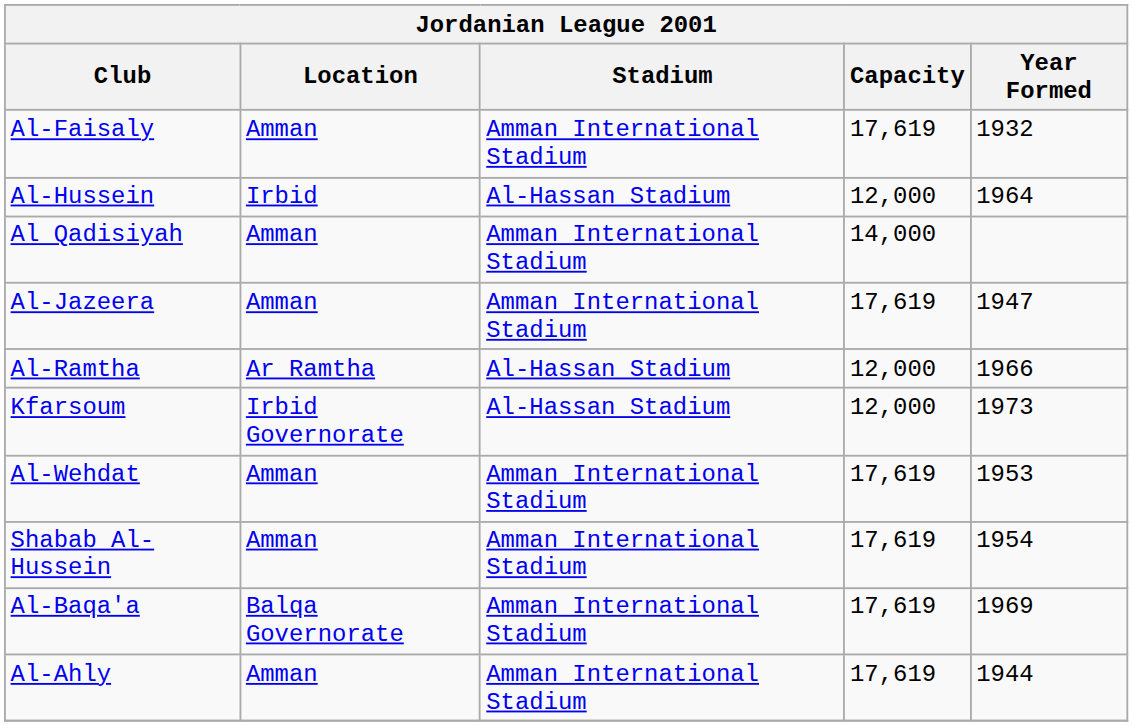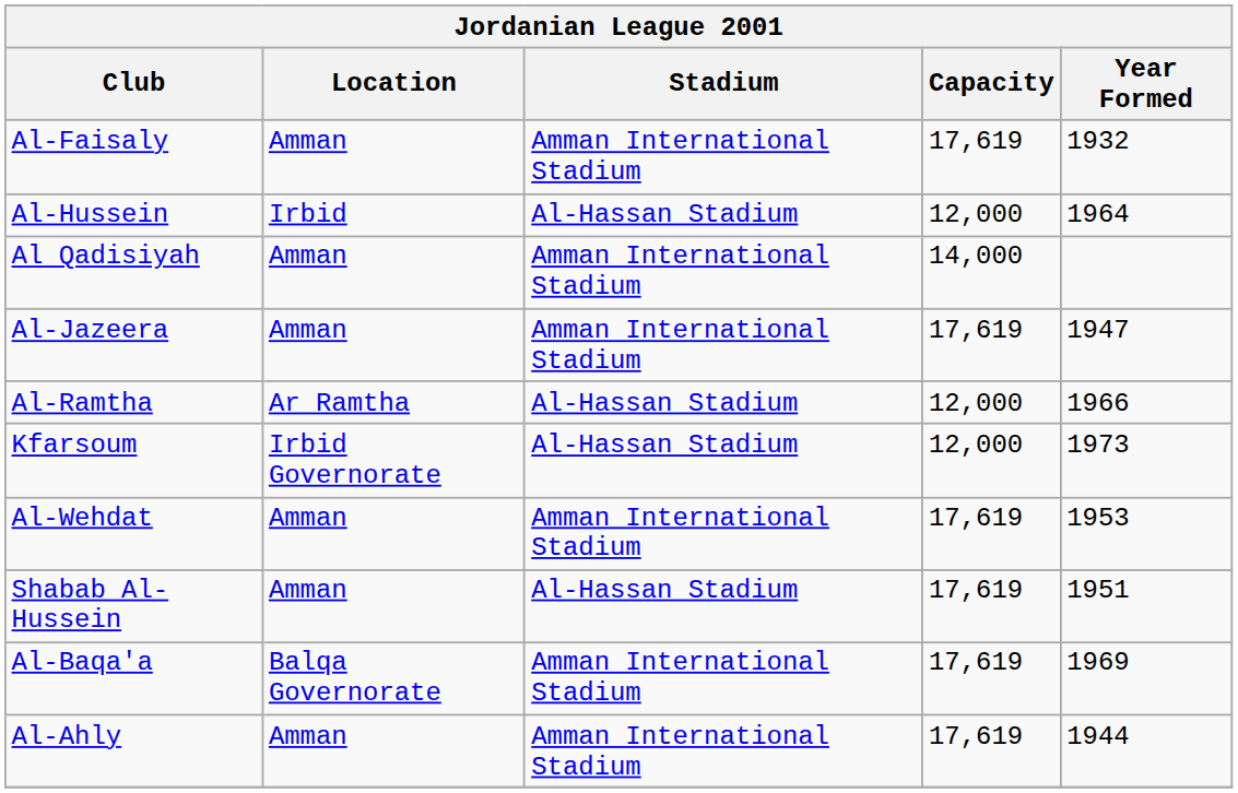Shabab Al-Hussein | Stadium: Amman International Stadium -> Al-Hassan Stadium
Shabab Al-Hussein | Year Formed: 1954 -> 1951
